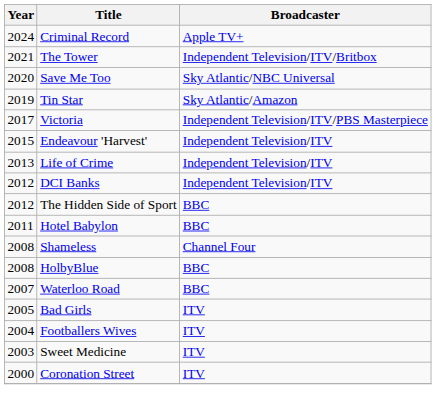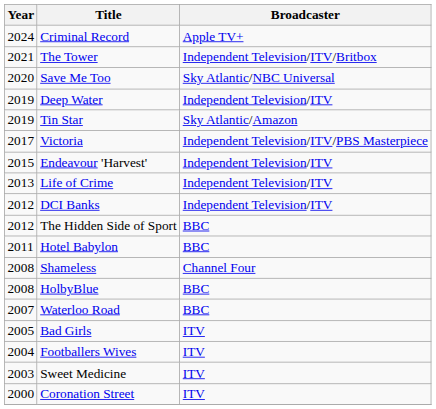+ row: 2019 | Deep Water | Independent Television/ITV
